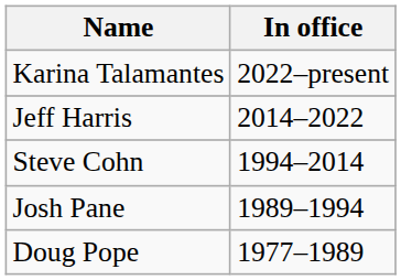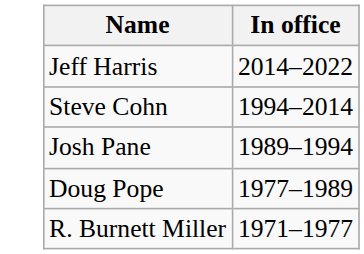- row: Karina Talamantes | 2022–present
+ row: R. Burnett Miller | 1971–1977
